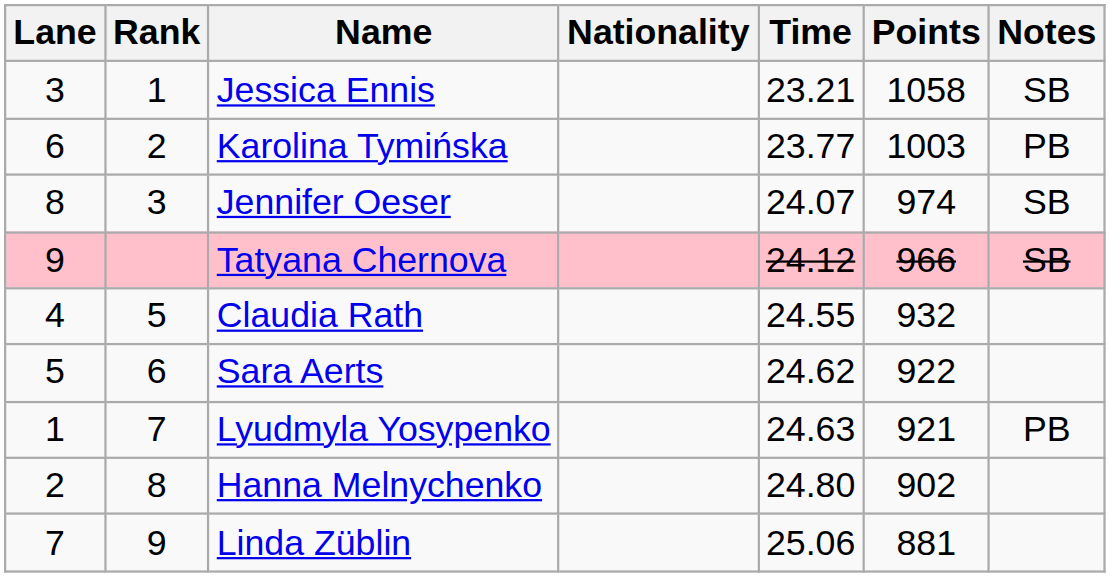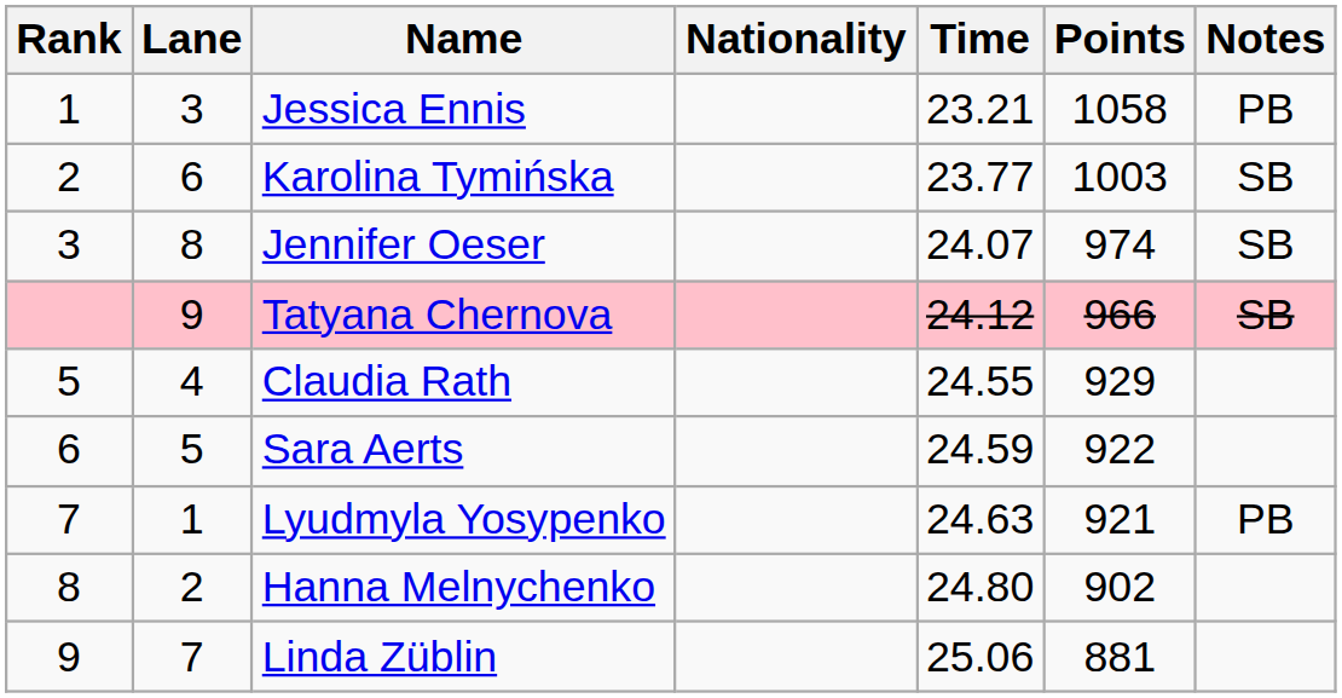columns swapped: Rank <-> Lane
Jessica Ennis | Notes: SB -> PB
Karolina Tymińska | Notes: PB -> SB
Claudia Rath | Points: 932 -> 929
Sara Aerts | Time: 24.62 -> 24.59
